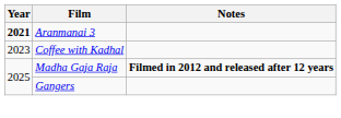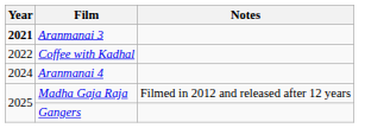Coffee with Kadhal | Year: 2023 -> 2022
+ row: 2024 | Aranmanai 4
Madha Gaja Raja | Notes: bold -> normal
